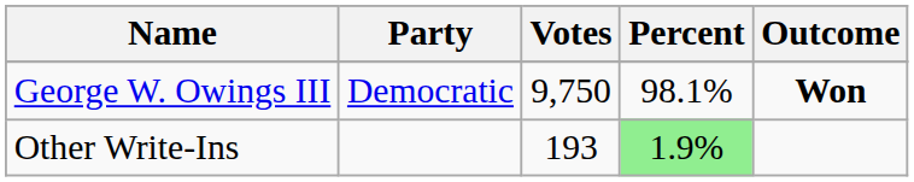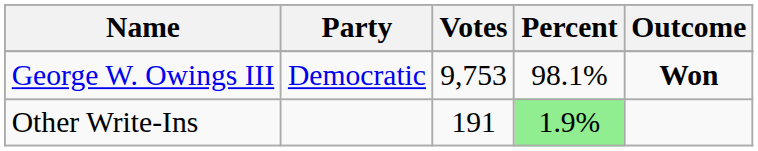George W. Owings III | Votes: 9,750 -> 9,753
Other Write-Ins | Votes: 193 -> 191
